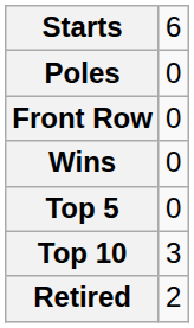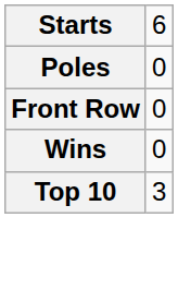- row: Top 5 | 0
- row: Retired | 2
